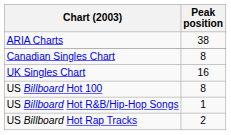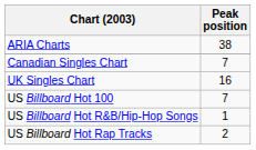Canadian Singles Chart | Peak position: 8 -> 7
US Billboard Hot 100 | Peak position: 8 -> 7
